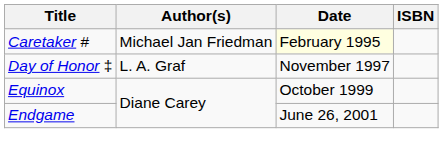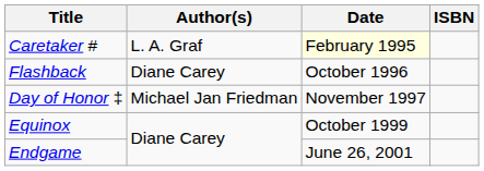Caretaker # | Author(s): Michael Jan Friedman -> L. A. Graf
+ row: Flashback | Diane Carey | October 1996
Day of Honor ‡ | Author(s): L. A. Graf -> Michael Jan Friedman
